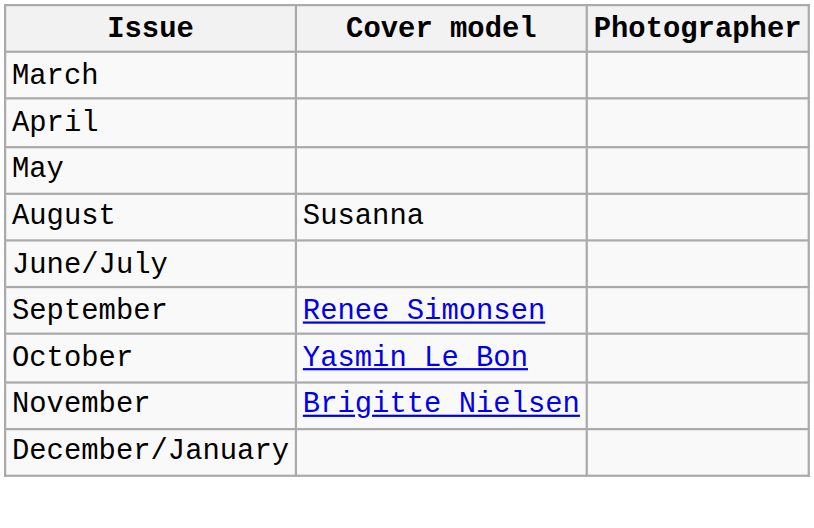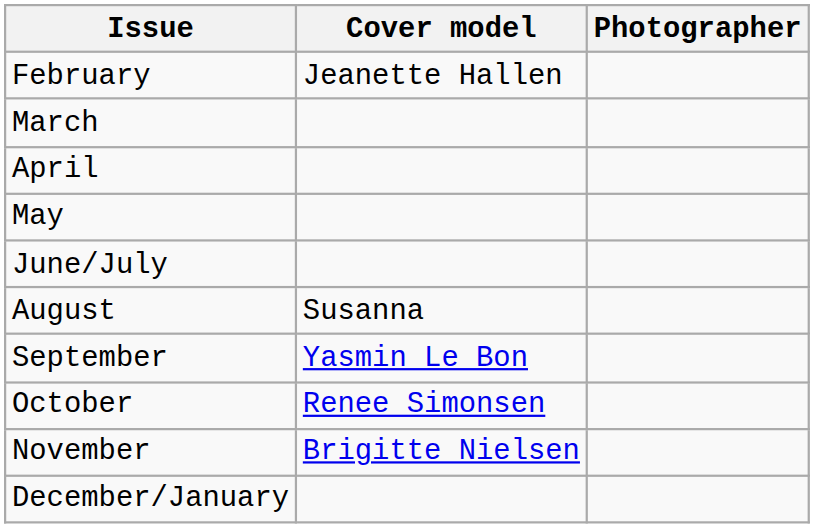+ row: February | Jeanette Hallen
rows swapped: June/July <-> August
September | Cover model: Renee Simonsen -> Yasmin Le Bon
October | Cover model: Yasmin Le Bon -> Renee Simonsen
